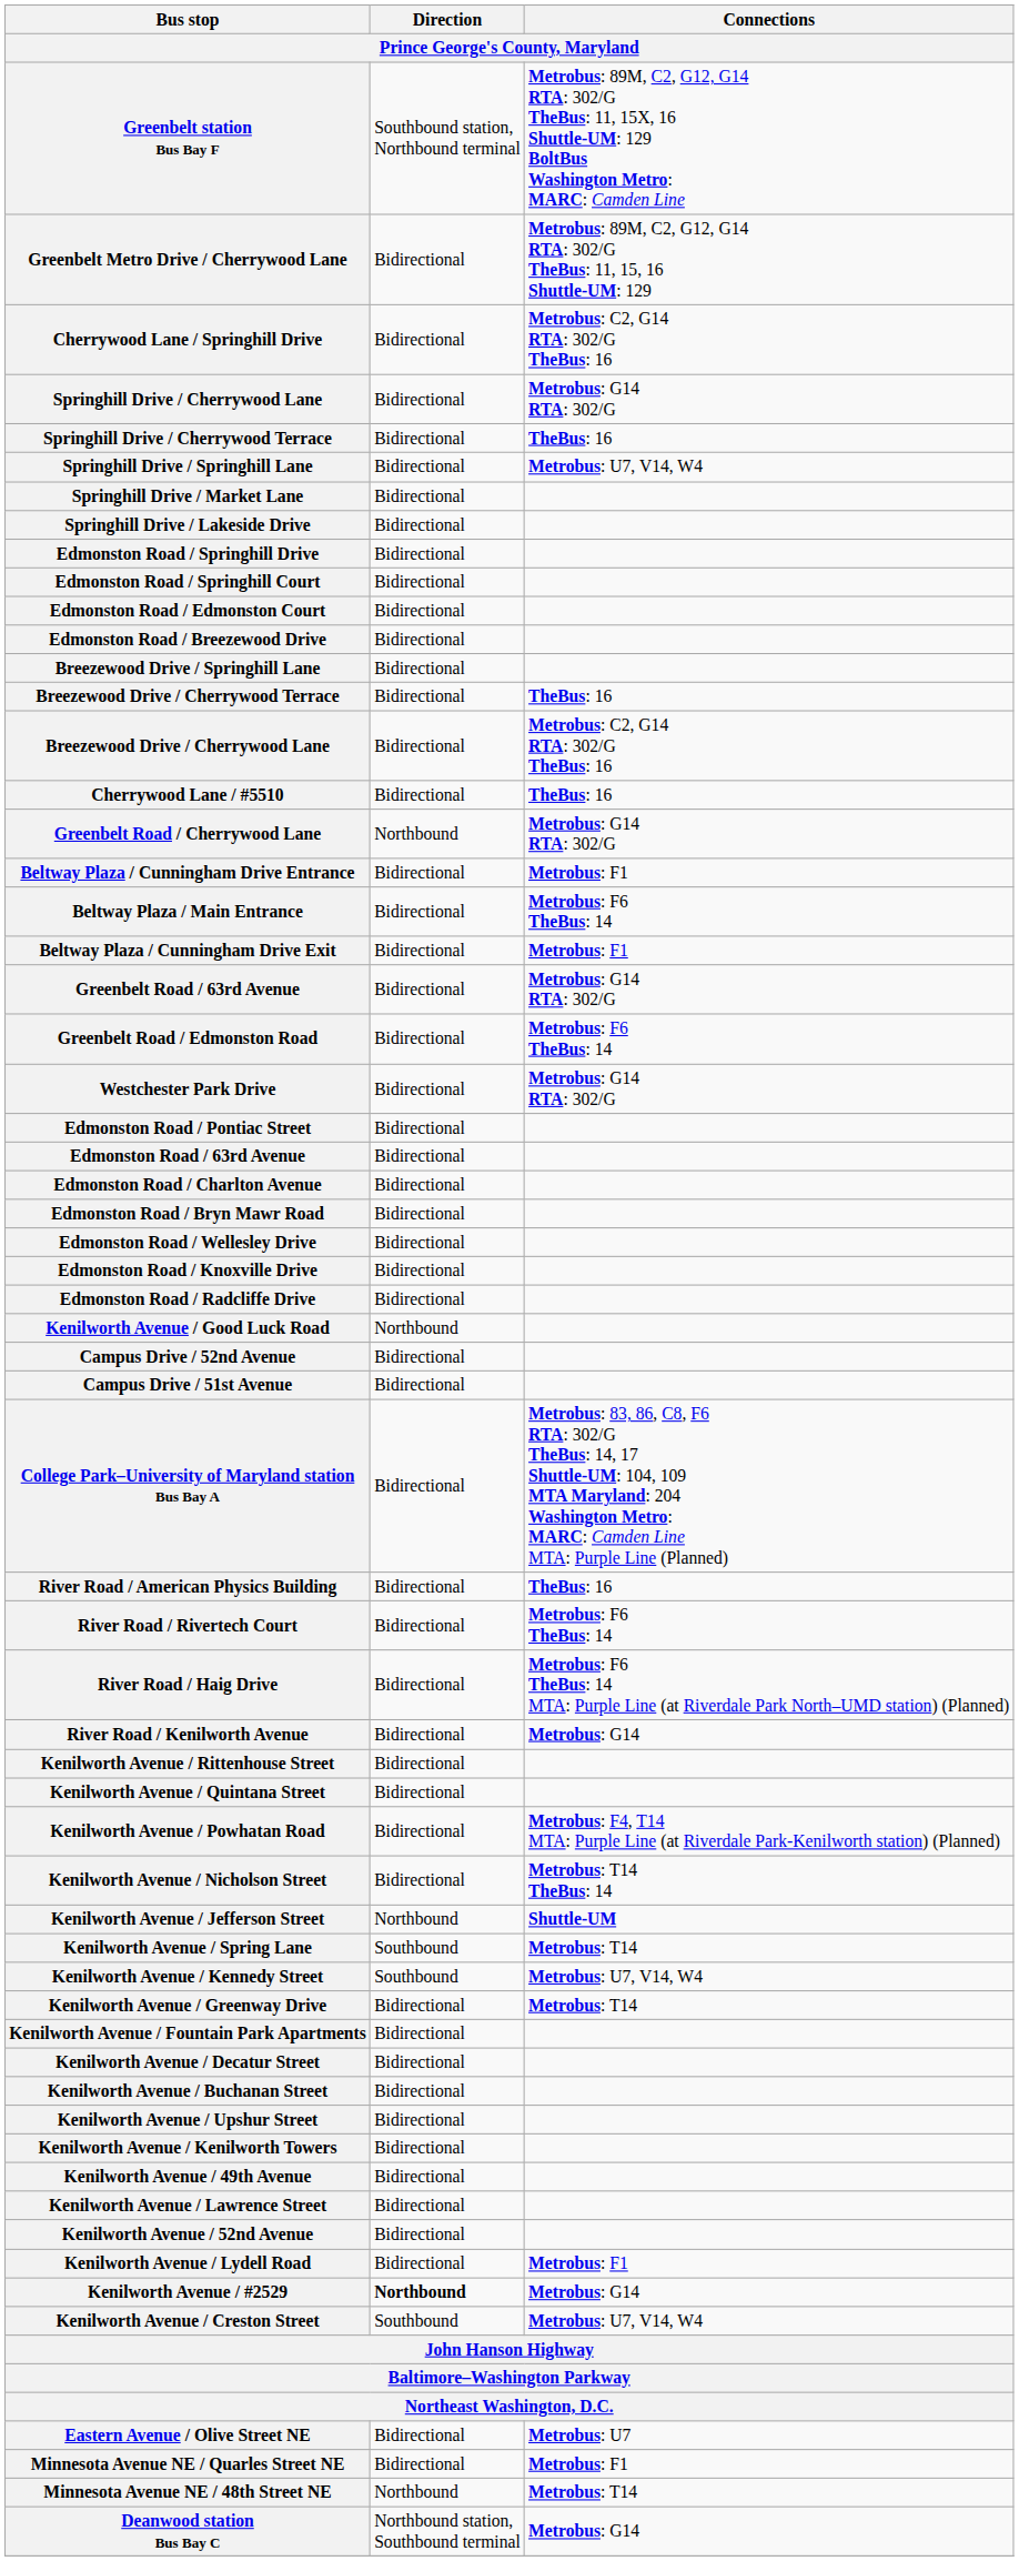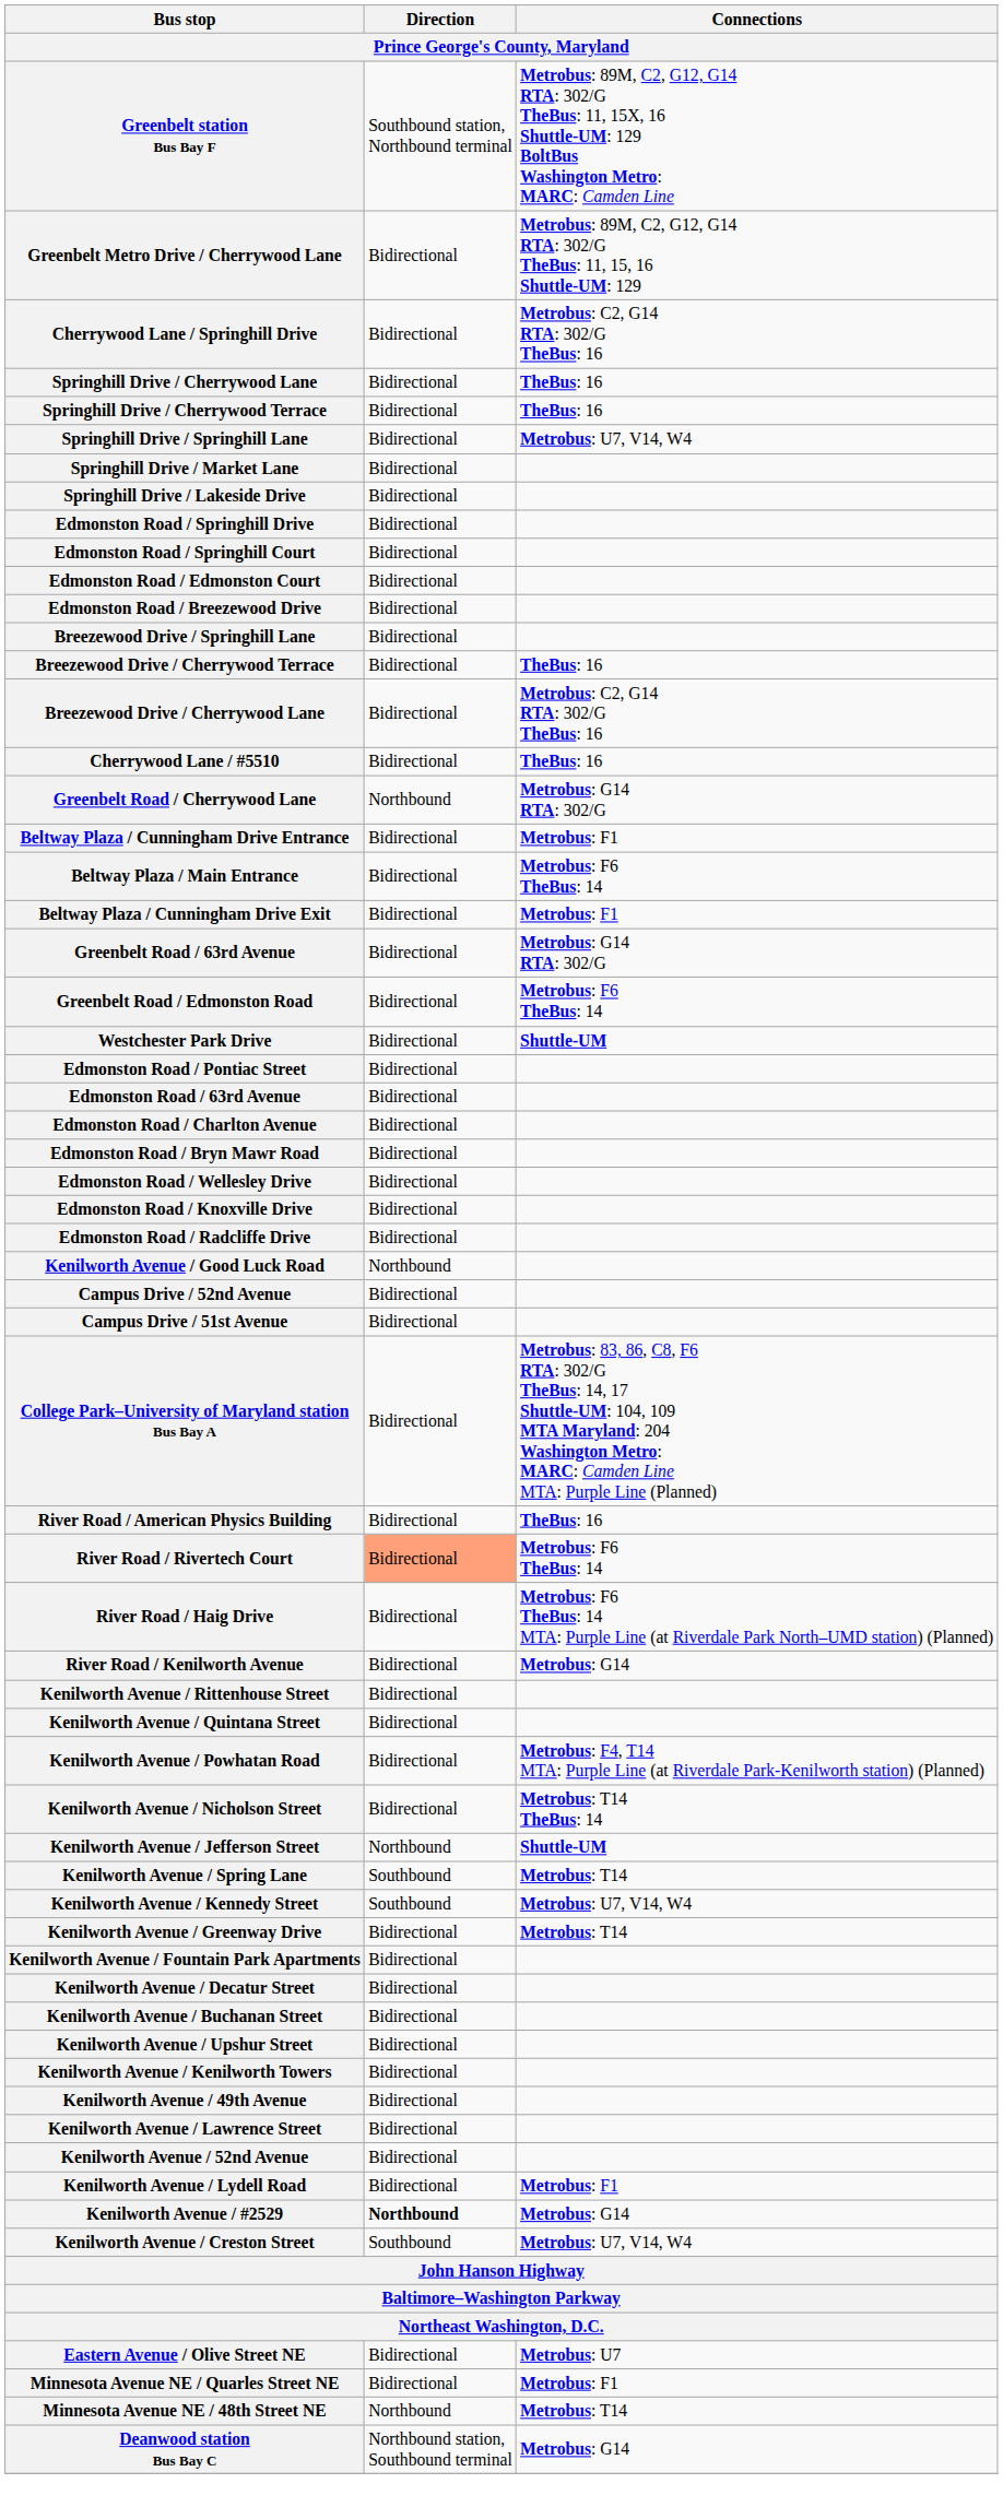Springhill Drive / Cherrywood Lane | Connections: Metrobus: G14 RTA: 302/G -> TheBus: 16
Westchester Park Drive | Connections: Metrobus: G14 RTA: 302/G -> Shuttle-UM
River Road / Rivertech Court | Direction: no background -> lightsalmon background
